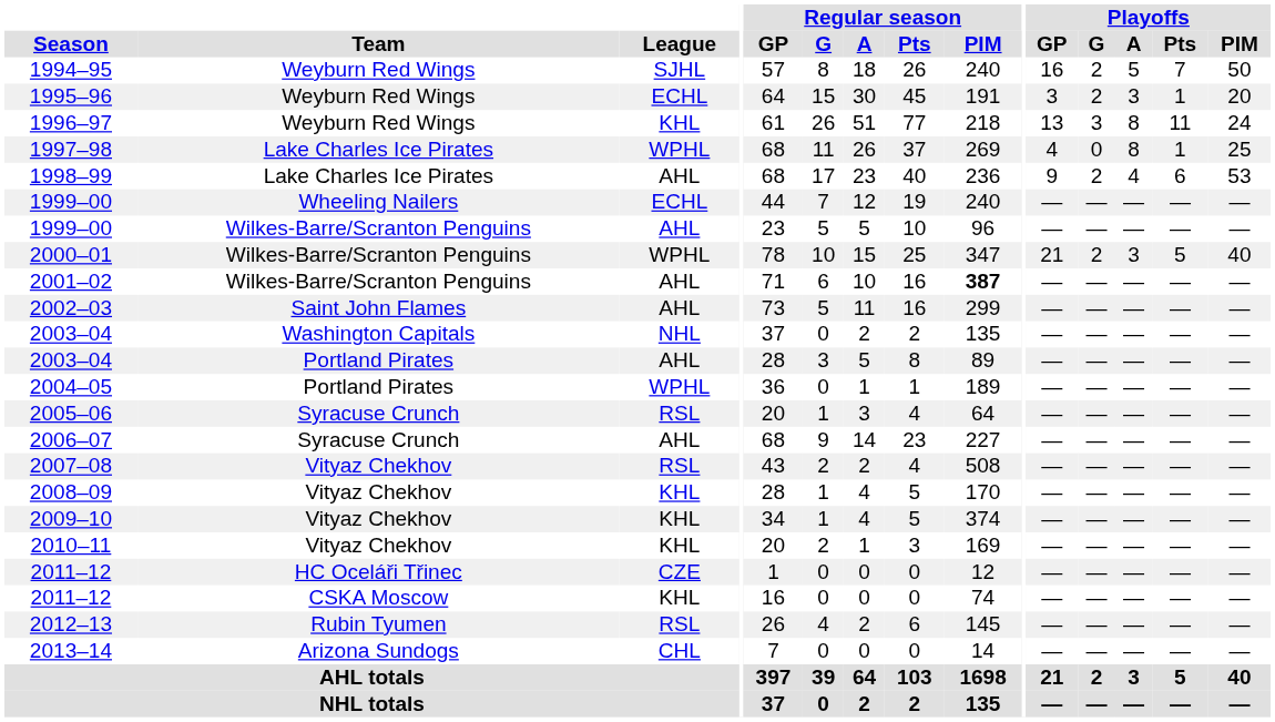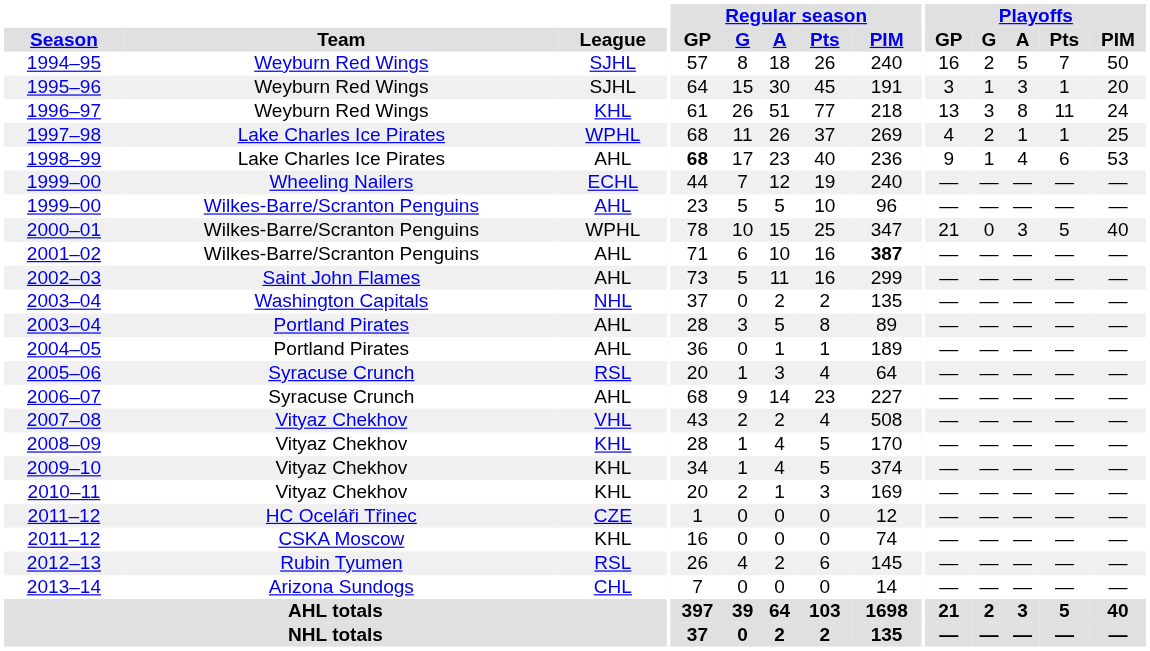1995–96 | League: ECHL -> SJHL
1995–96 | Playoffs / G: 2 -> 1
1997–98 | Playoffs / G: 0 -> 2
1997–98 | Playoffs / A: 8 -> 1
1998–99 | Regular season / GP: normal -> bold
1998–99 | Playoffs / G: 2 -> 1
2000–01 | Playoffs / G: 2 -> 0
2004–05 | League: WPHL -> AHL
2007–08 | League: RSL -> VHL
